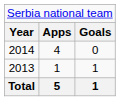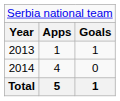rows swapped: 2013 <-> 2014
